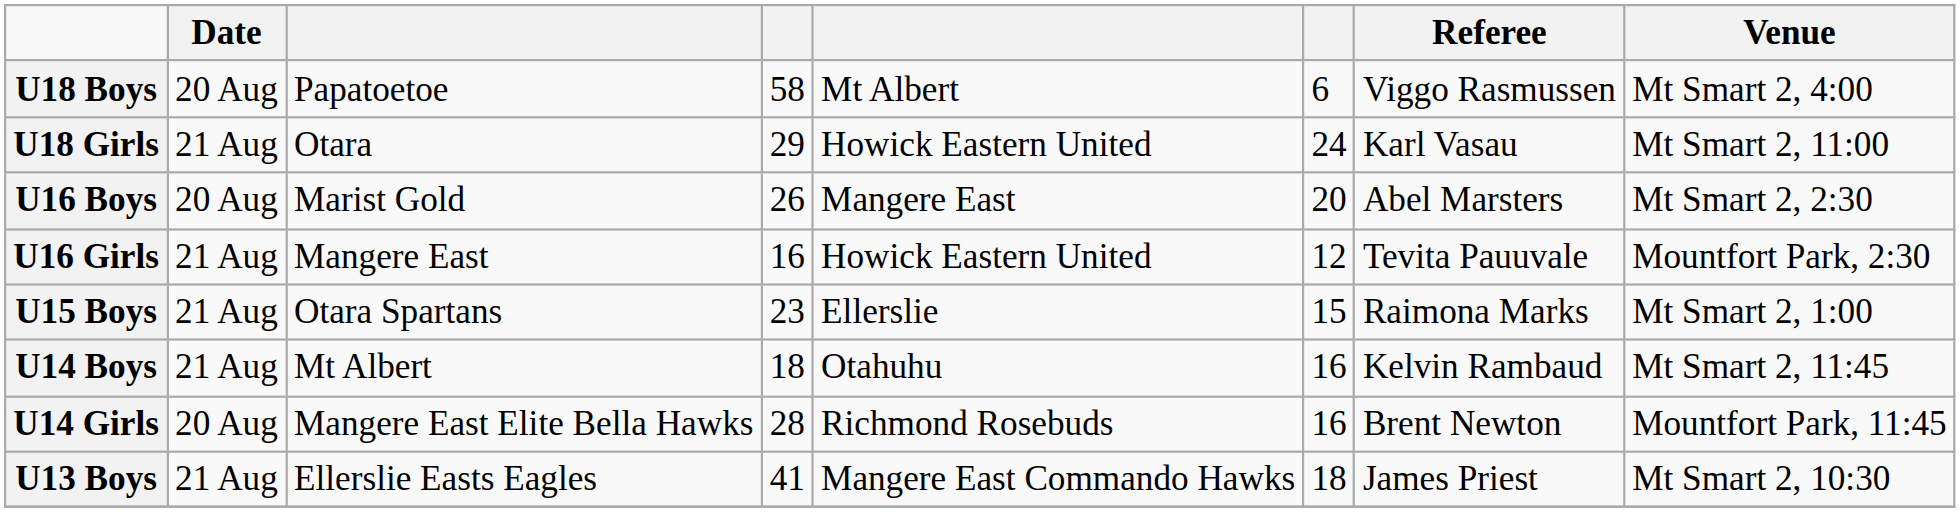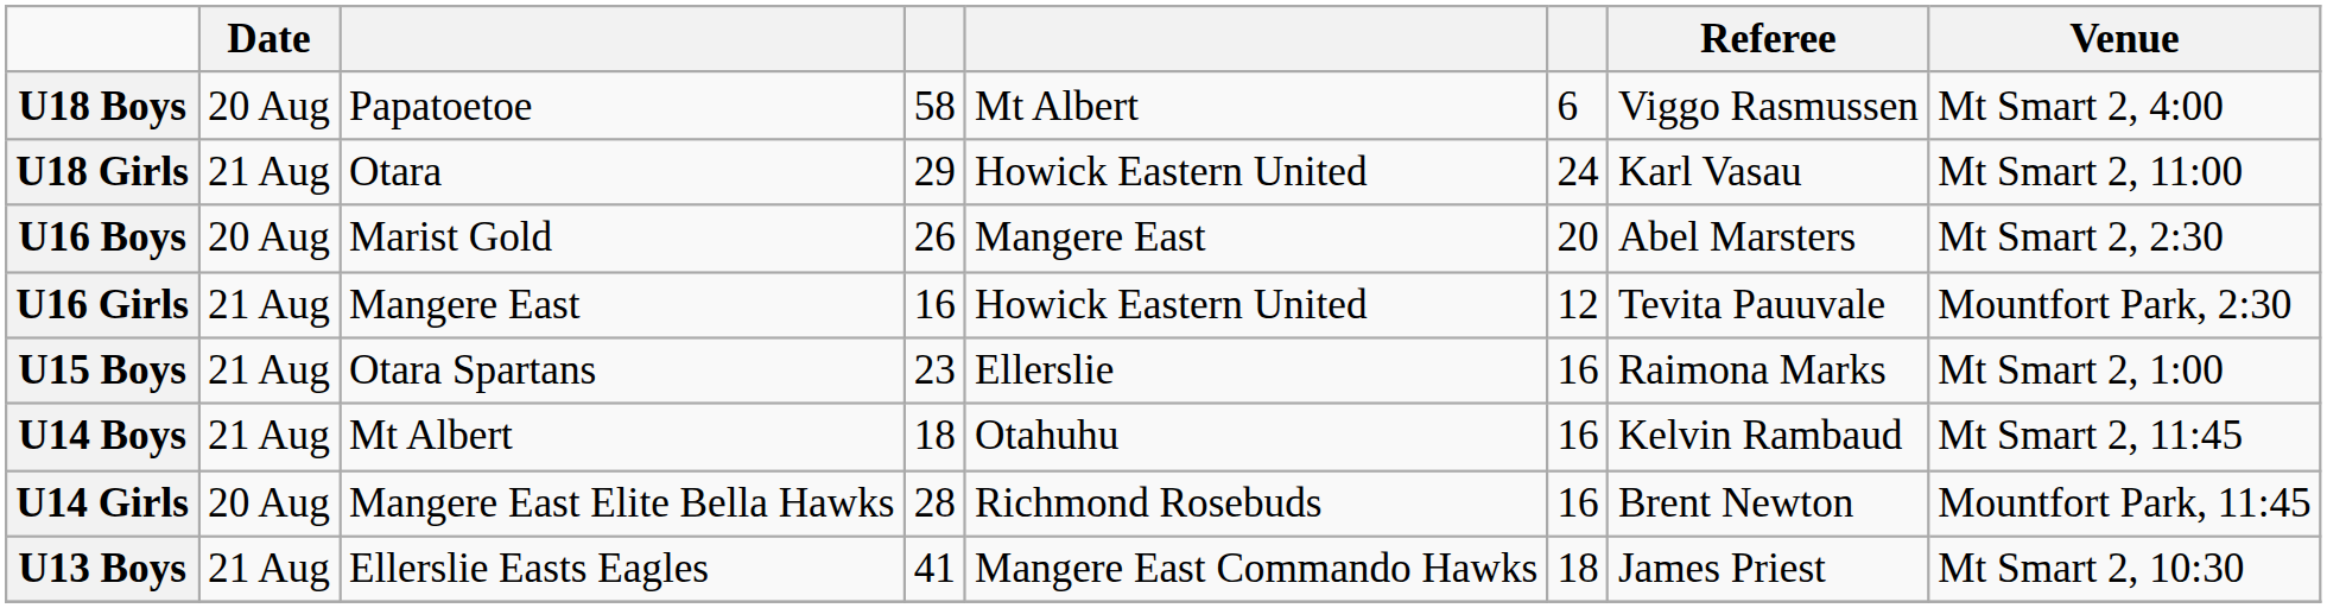U15 Boys | column 6: 15 -> 16
